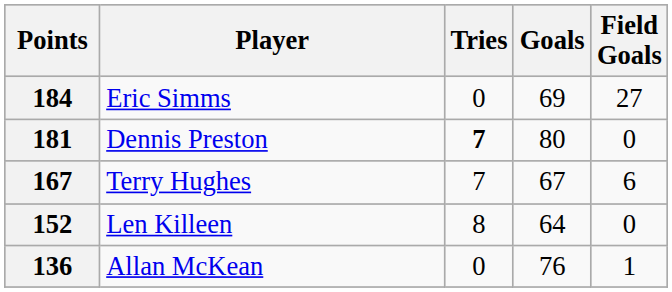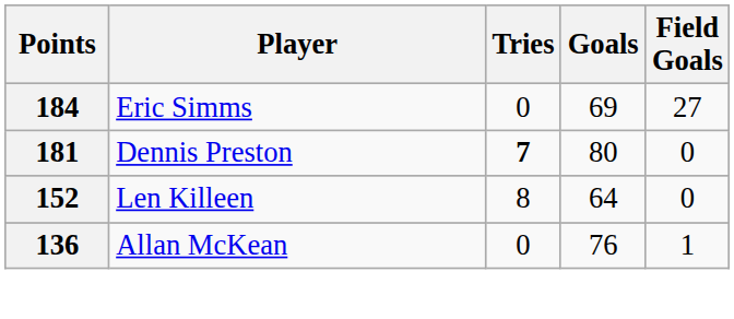- row: 167 | Terry Hughes | 7 | 67 | 6
